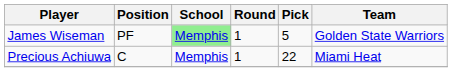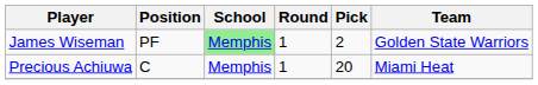James Wiseman | Pick: 5 -> 2
Precious Achiuwa | Pick: 22 -> 20
